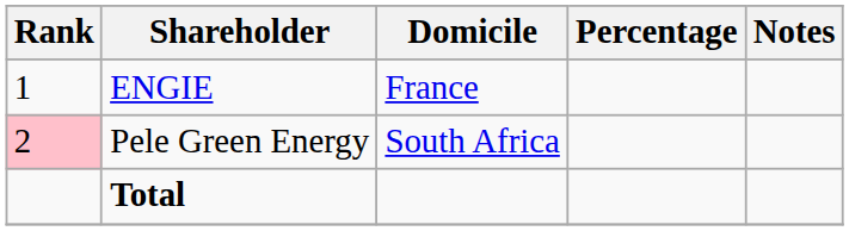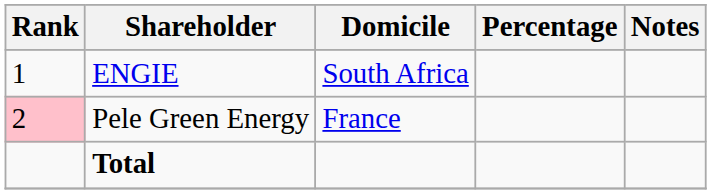ENGIE | Domicile: France -> South Africa
Pele Green Energy | Domicile: South Africa -> France
